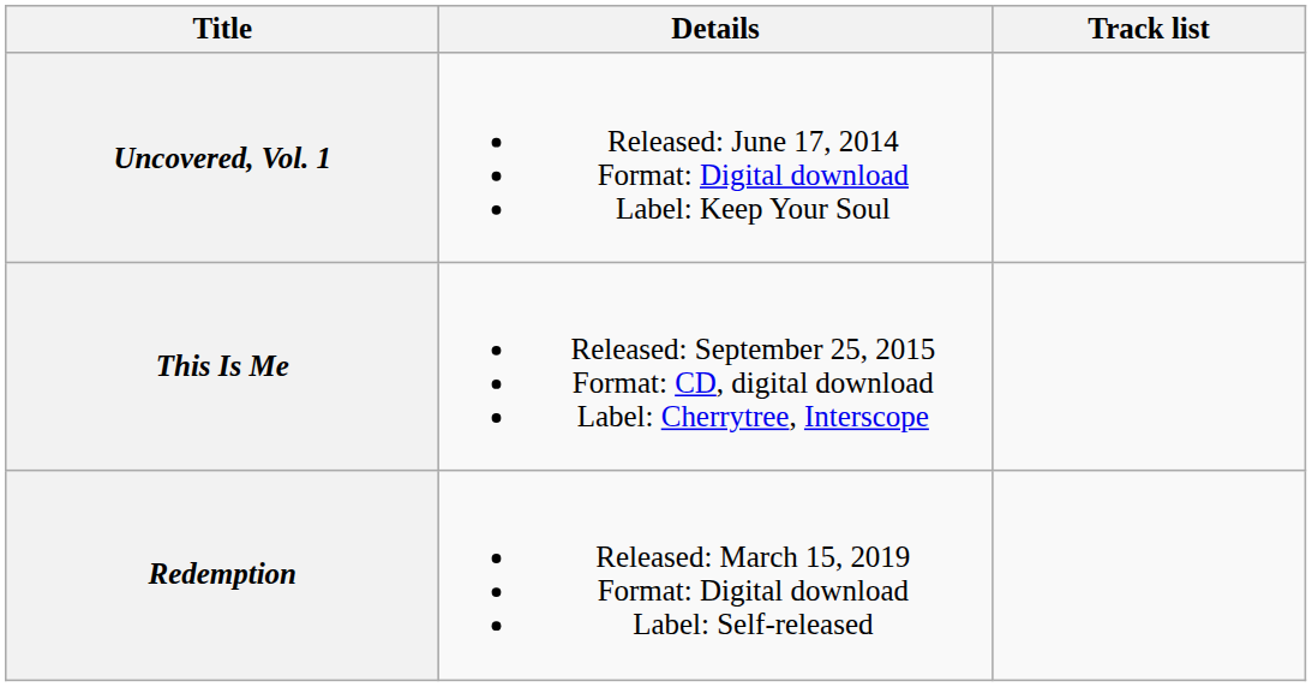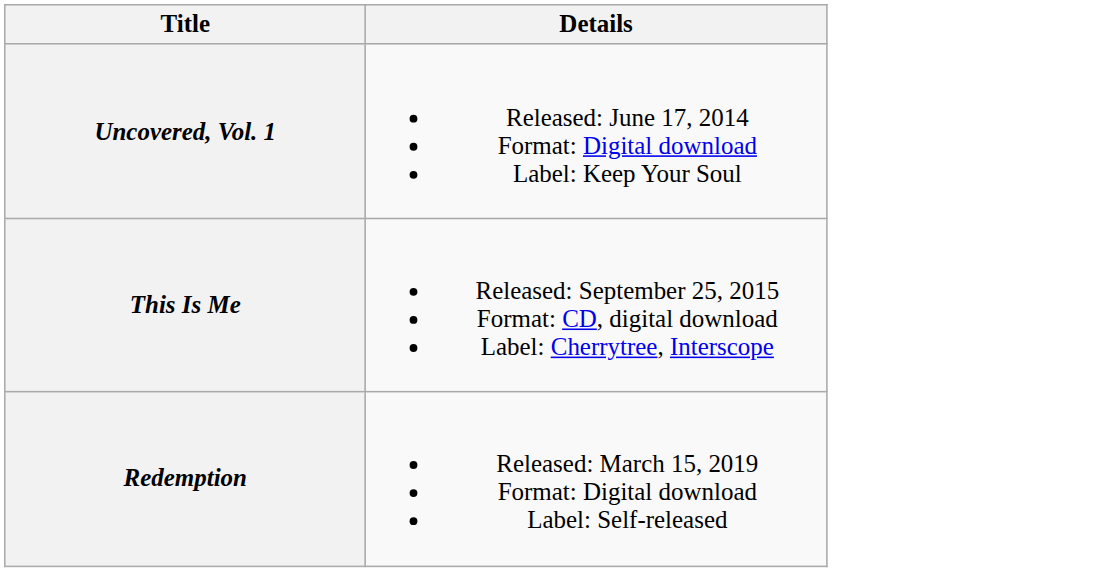- column: Track list
